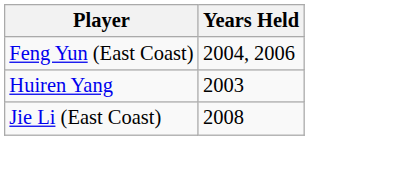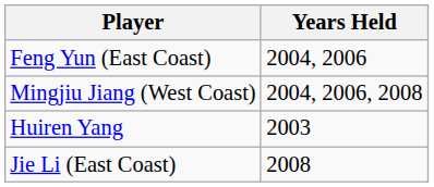+ row: Mingjiu Jiang (West Coast) | 2004, 2006, 2008
